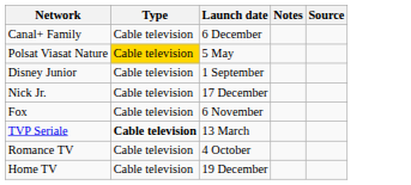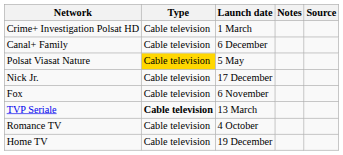+ row: Crime+ Investigation Polsat HD | Cable television | 1 March
- row: Disney Junior | Cable television | 1 September
